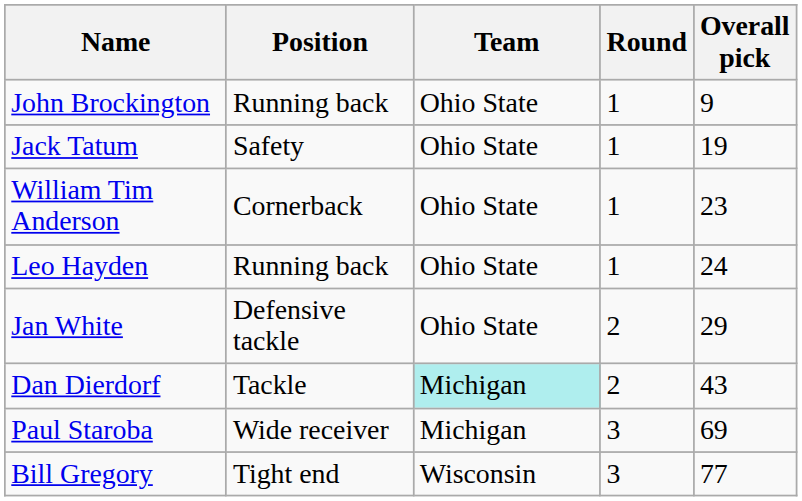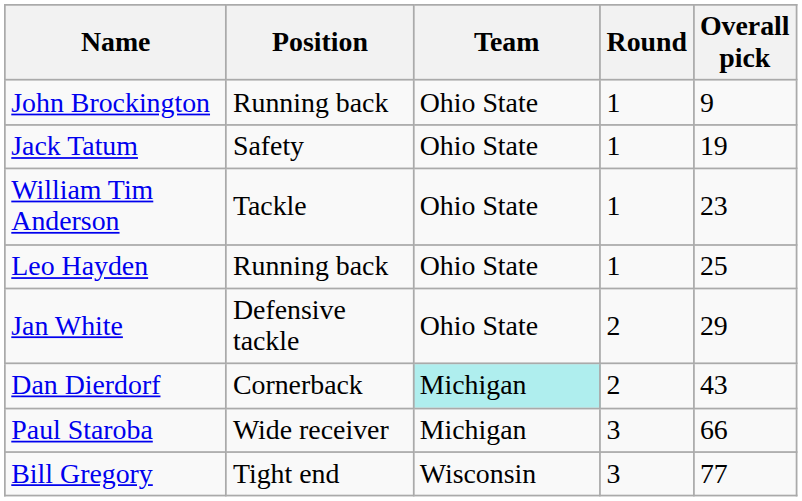William Tim Anderson | Position: Cornerback -> Tackle
Leo Hayden | Overall pick: 24 -> 25
Dan Dierdorf | Position: Tackle -> Cornerback
Paul Staroba | Overall pick: 69 -> 66
